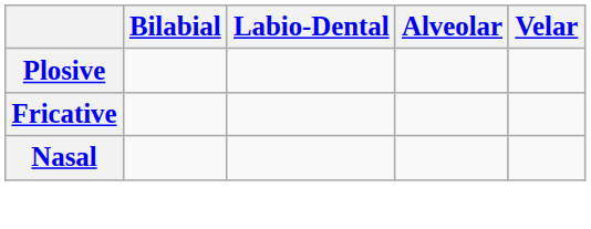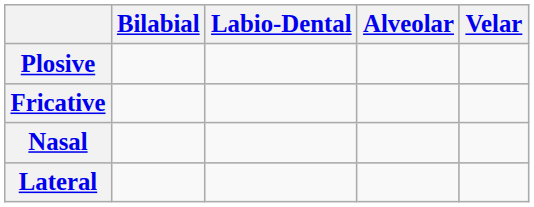+ row: Lateral
